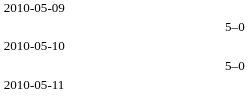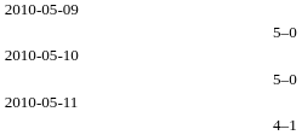+ row: 4–1
